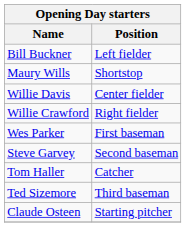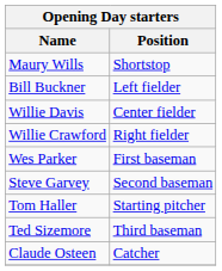rows swapped: Maury Wills <-> Bill Buckner
Tom Haller | Position: Catcher -> Starting pitcher
Claude Osteen | Position: Starting pitcher -> Catcher
